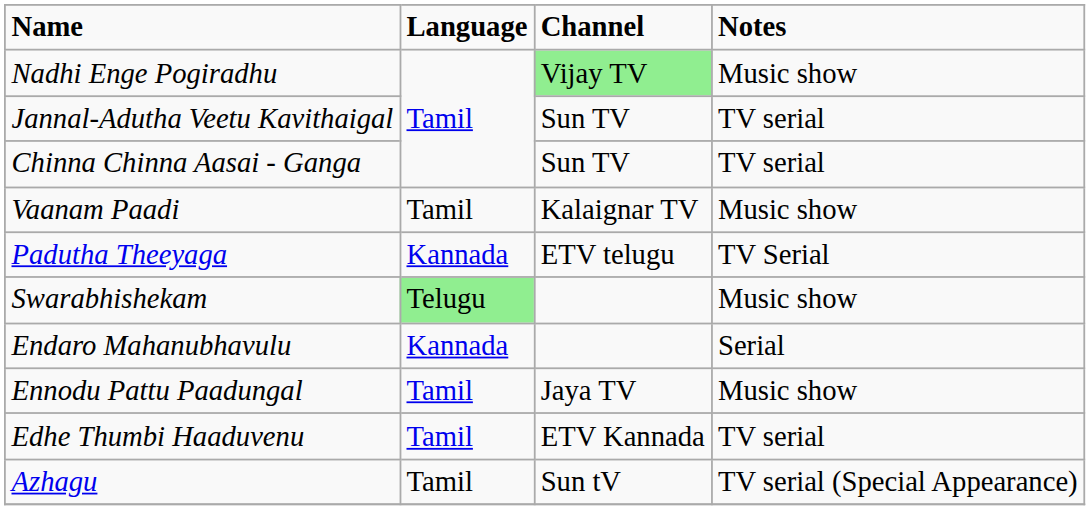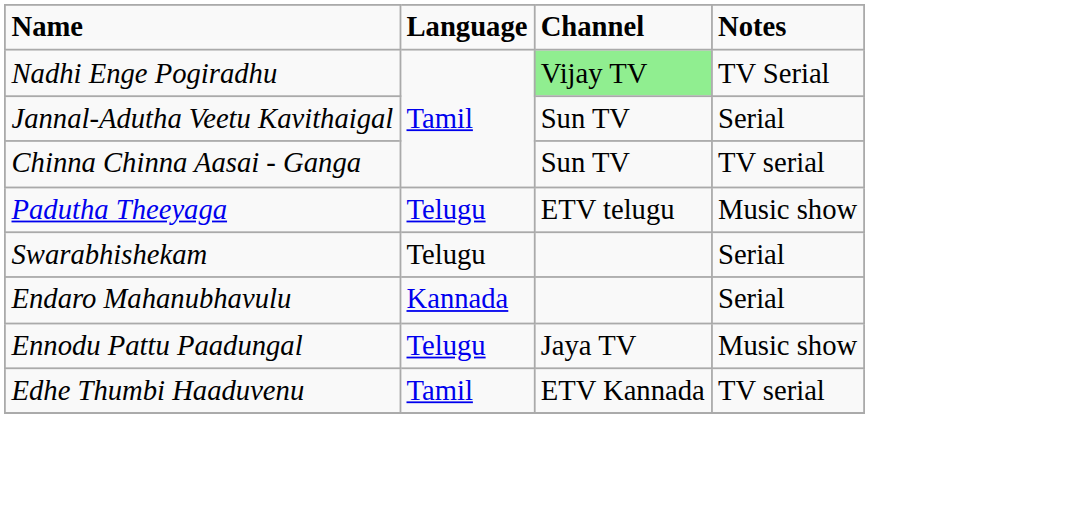Nadhi Enge Pogiradhu | Notes: Music show -> TV Serial
Jannal-Adutha Veetu Kavithaigal | Notes: TV serial -> Serial
- row: Vaanam Paadi | Tamil | Kalaignar TV | Music show
Padutha Theeyaga | Language: Kannada -> Telugu
Padutha Theeyaga | Notes: TV Serial -> Music show
Swarabhishekam | Language: lightgreen background -> no background
Swarabhishekam | Notes: Music show -> Serial
Ennodu Pattu Paadungal | Language: Tamil -> Telugu
- row: Azhagu | Tamil | Sun tV | TV serial (Special Appearance)
